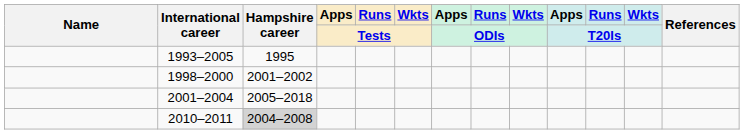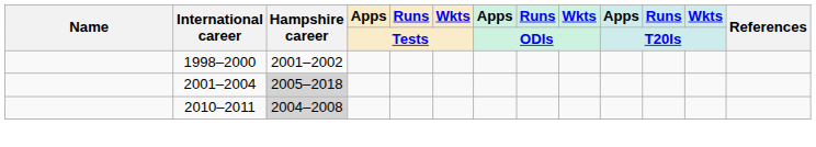- row: 1993–2005 | 1995
2001–2004 | Hampshire career: no background -> lightgrey background
